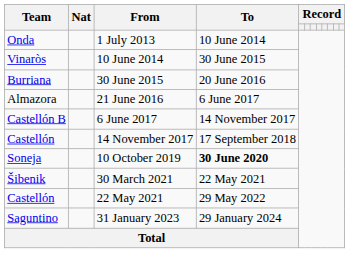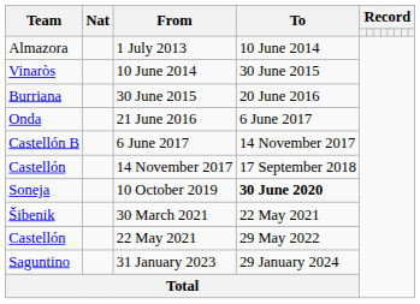1 July 2013 | Team: Onda -> Almazora
21 June 2016 | Team: Almazora -> Onda
